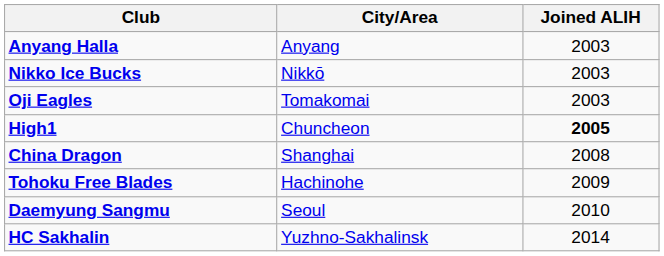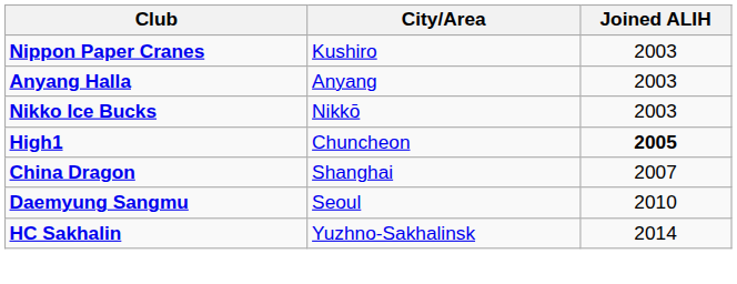+ row: Nippon Paper Cranes | Kushiro | 2003
- row: Oji Eagles | Tomakomai | 2003
China Dragon | Joined ALIH: 2008 -> 2007
- row: Tohoku Free Blades | Hachinohe | 2009
